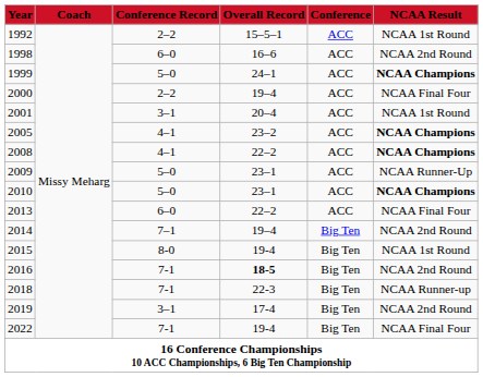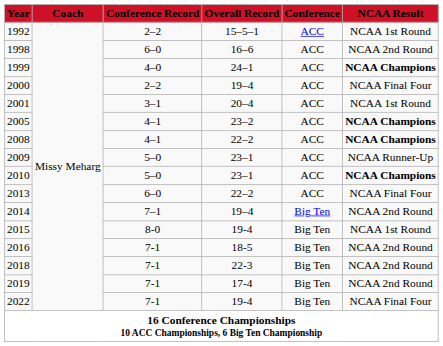1999 | column 3: 5–0 -> 4–0
2016 | column 4: bold -> normal
2018 | column 6: NCAA Runner-up -> NCAA 2nd Round
2019 | column 3: 3–1 -> 7-1
